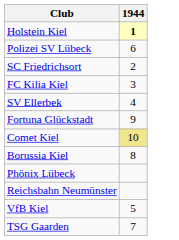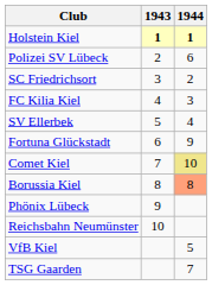+ column: 1943 | 1 | 2 | 3 | 4 | 5 | 6 | 7 | 8 | 9 | 10
Borussia Kiel | 1944: no background -> lightsalmon background
